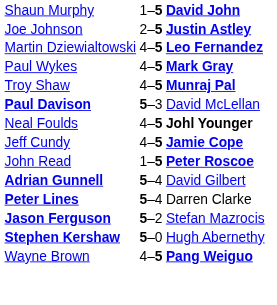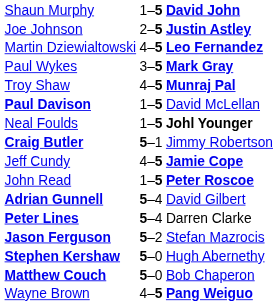Paul Wykes | column 2: 4–5 -> 3–5
Paul Davison | column 2: 5–3 -> 1–5
Neal Foulds | column 2: 4–5 -> 1–5
+ row: Craig Butler | 5–1 | Jimmy Robertson
+ row: Matthew Couch | 5–0 | Bob Chaperon
